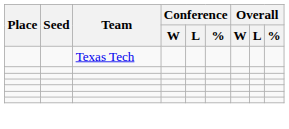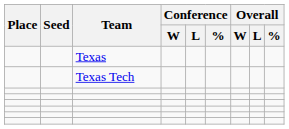+ row: Texas
